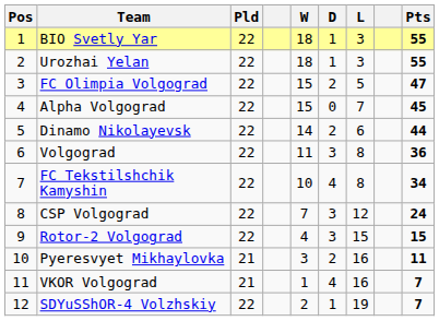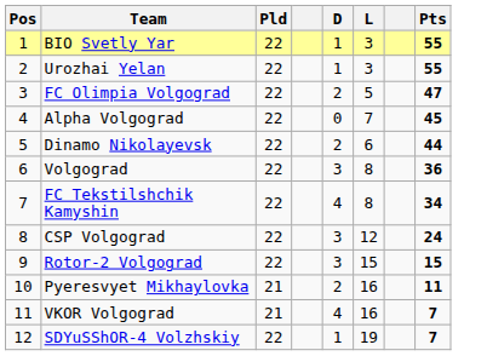- column: W | 18 | 18 | 15 | 15 | 14 | 11 | 10 | 7 | 4 | 3 | 1 | 2
